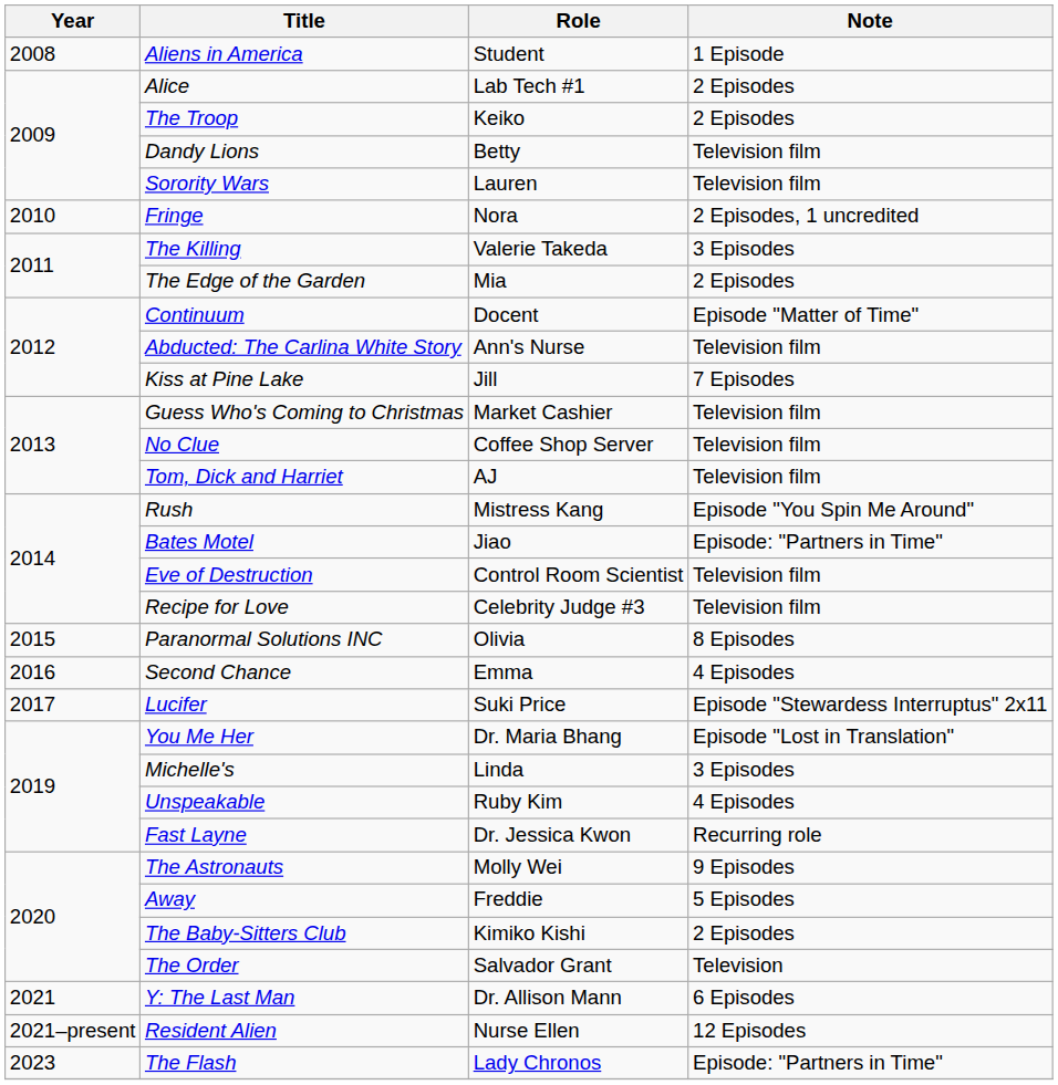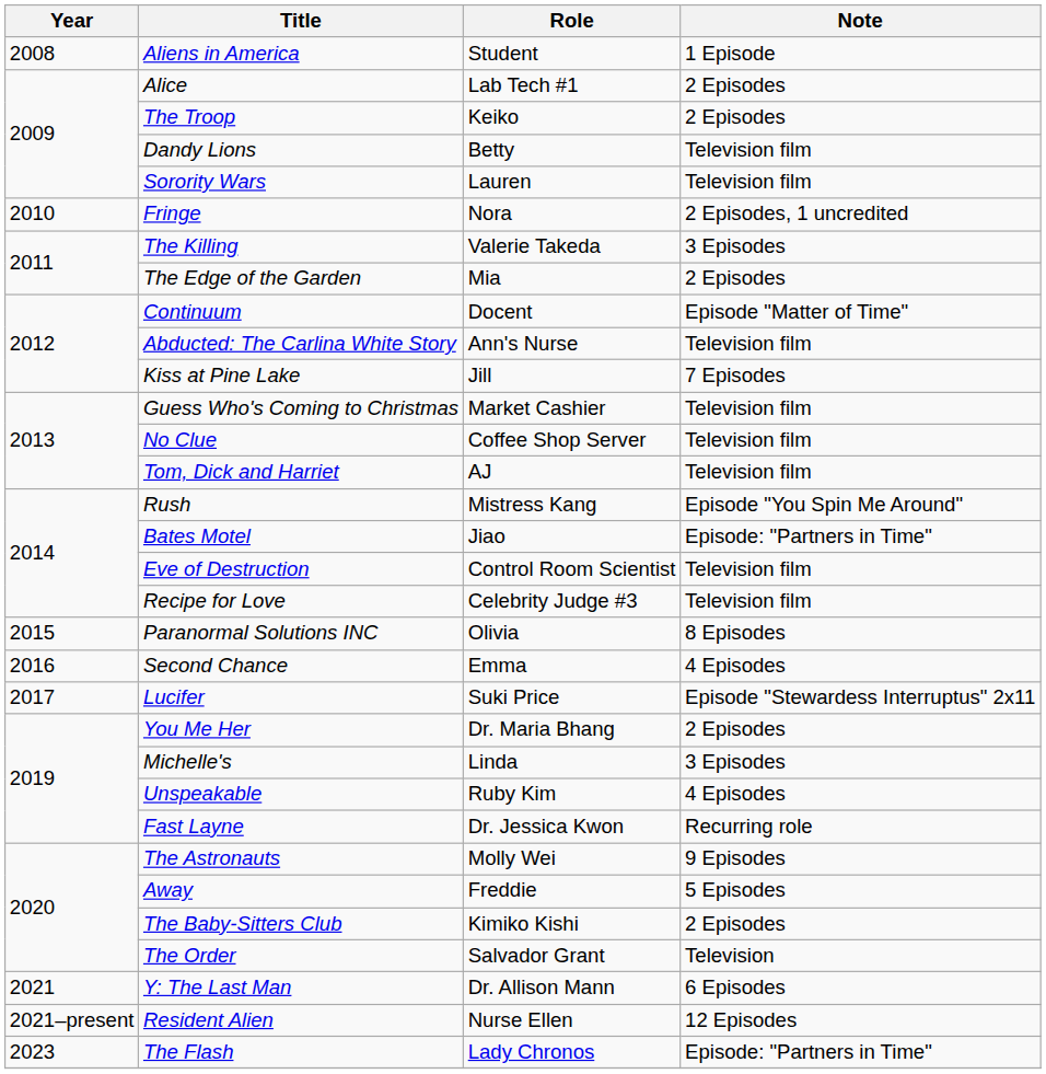You Me Her | Note: Episode "Lost in Translation" -> 2 Episodes
